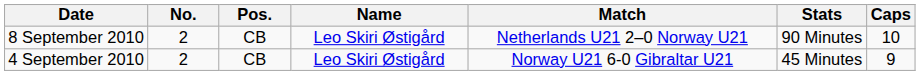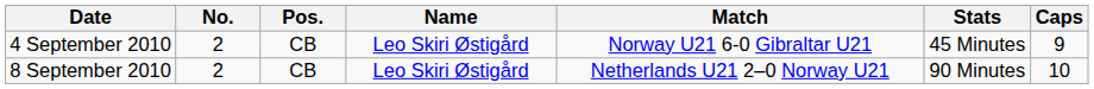rows swapped: 4 September 2010 <-> 8 September 2010
